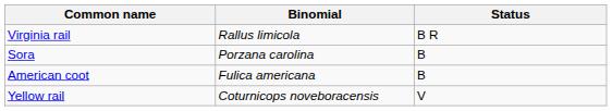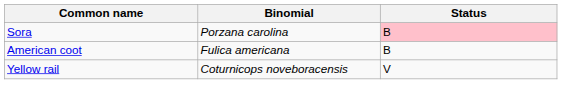- row: Virginia rail | Rallus limicola | B R
Sora | Status: no background -> pink background
